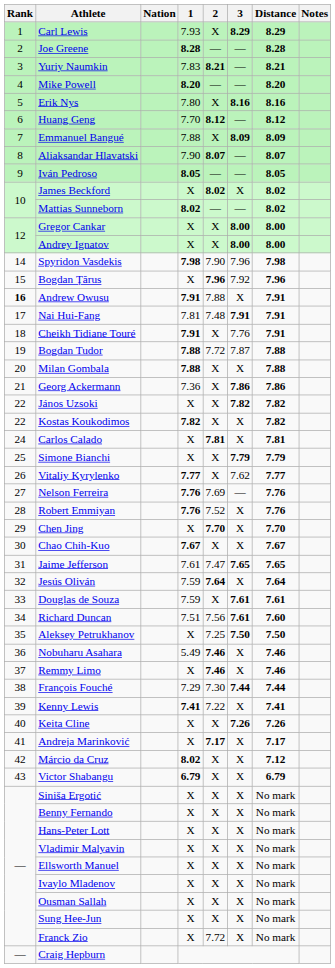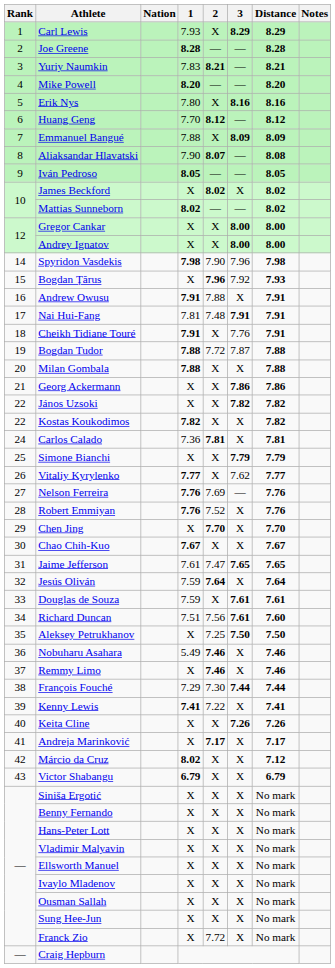Aliaksandar Hlavatski | Distance: 8.07 -> 8.08
Bogdan Ţărus | Distance: 7.96 -> 7.93
Andrew Owusu | Rank: bold -> normal
Georg Ackermann | 1: 7.36 -> X
Carlos Calado | 1: X -> 7.36
